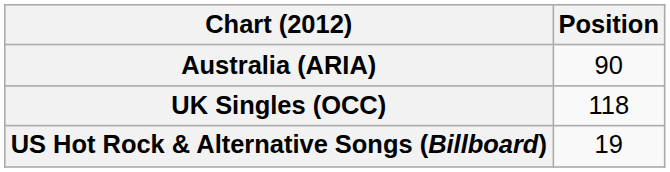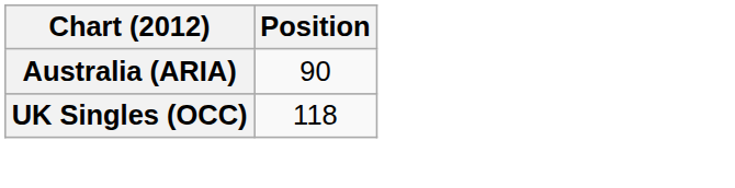- row: US Hot Rock & Alternative Songs (Billboard) | 19
